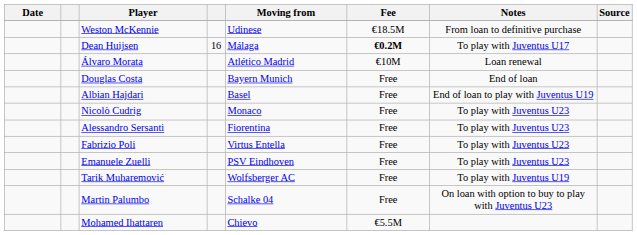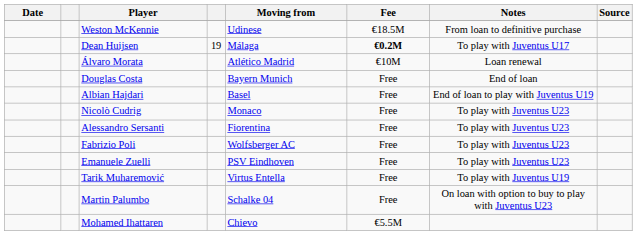Dean Huijsen | column 4: 16 -> 19
Fabrizio Poli | Moving from: Virtus Entella -> Wolfsberger AC
Tarik Muharemović | Moving from: Wolfsberger AC -> Virtus Entella
